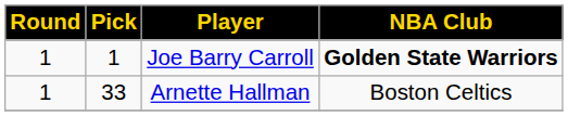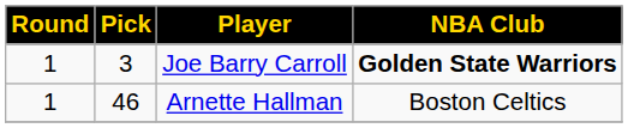Joe Barry Carroll | Pick: 1 -> 3
Arnette Hallman | Pick: 33 -> 46
